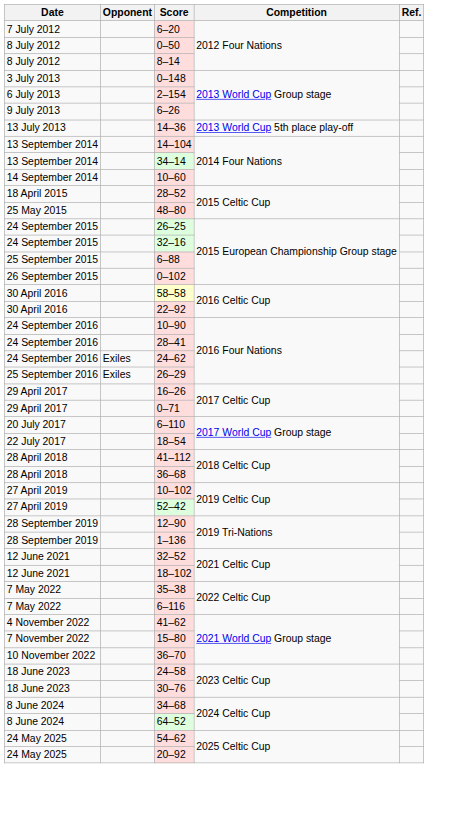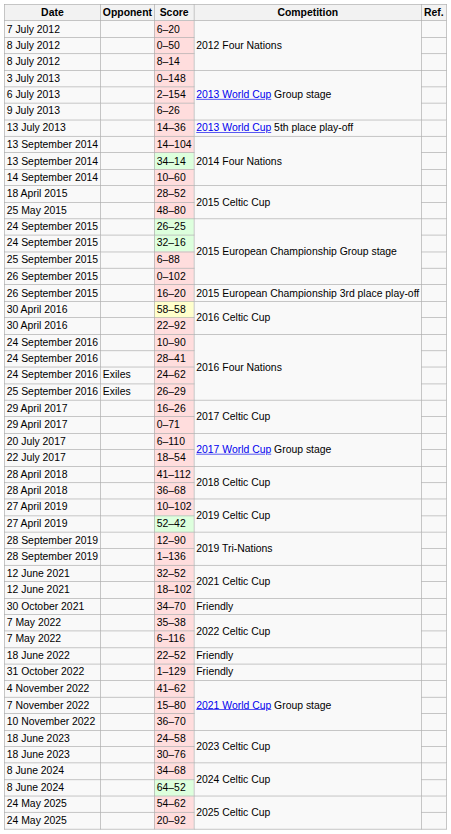+ row: 26 September 2015 | 16–20 | 2015 European Championship 3rd place play-off
+ row: 30 October 2021 | 34–70 | Friendly
+ row: 18 June 2022 | 22–52 | Friendly
+ row: 31 October 2022 | 1–129 | Friendly
